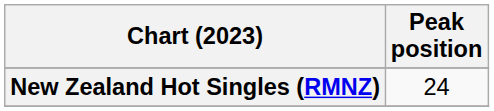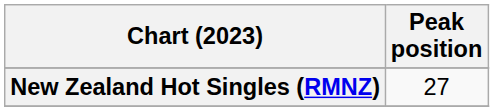New Zealand Hot Singles (RMNZ) | Peak position: 24 -> 27
